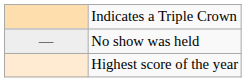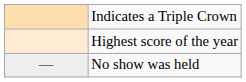rows swapped: Highest score of the year <-> No show was held
